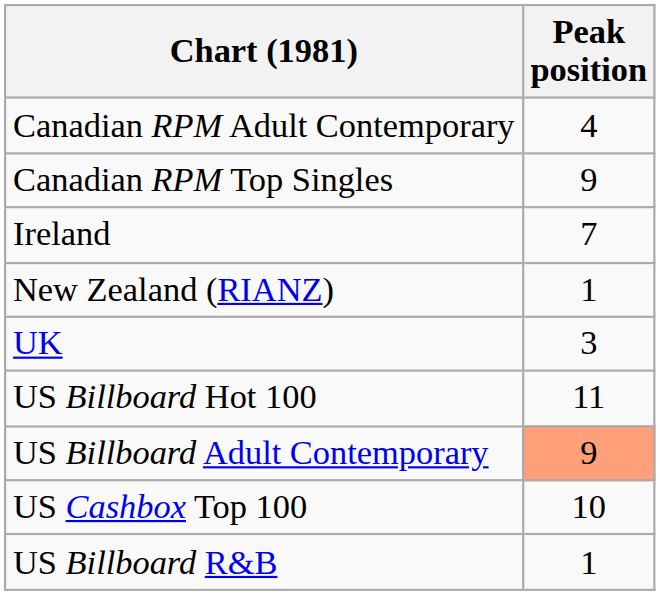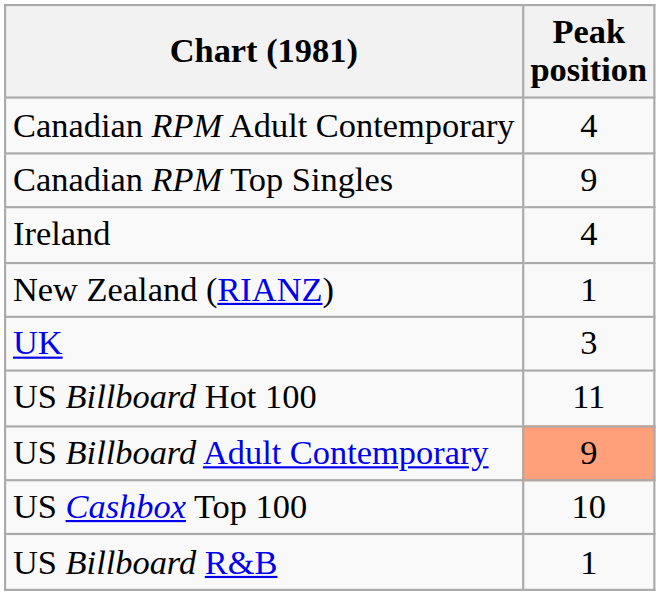Ireland | Peak position: 7 -> 4
